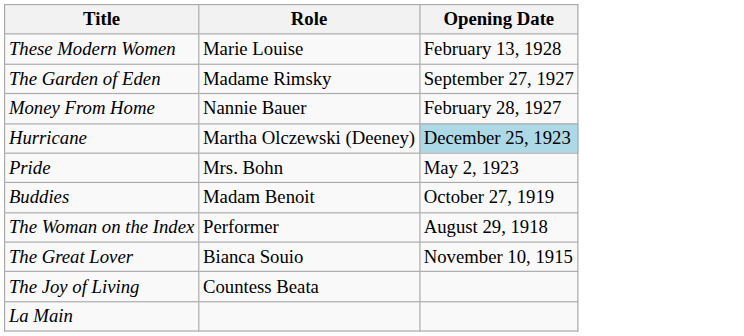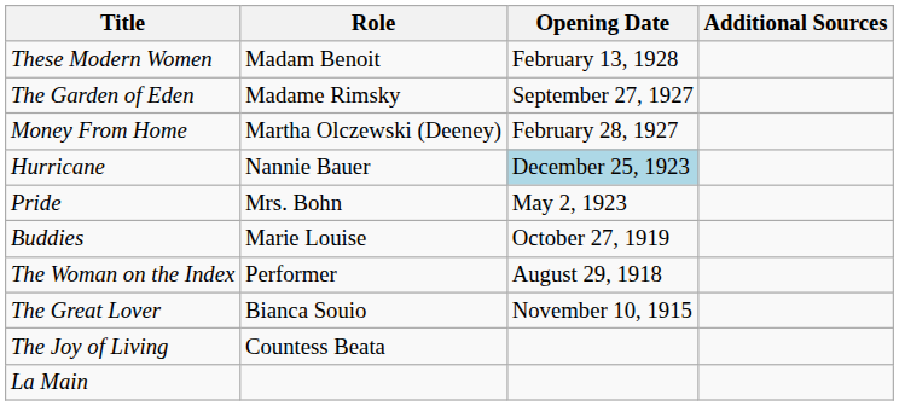+ column: Additional Sources
These Modern Women | Role: Marie Louise -> Madam Benoit
Money From Home | Role: Nannie Bauer -> Martha Olczewski (Deeney)
Hurricane | Role: Martha Olczewski (Deeney) -> Nannie Bauer
Buddies | Role: Madam Benoit -> Marie Louise
